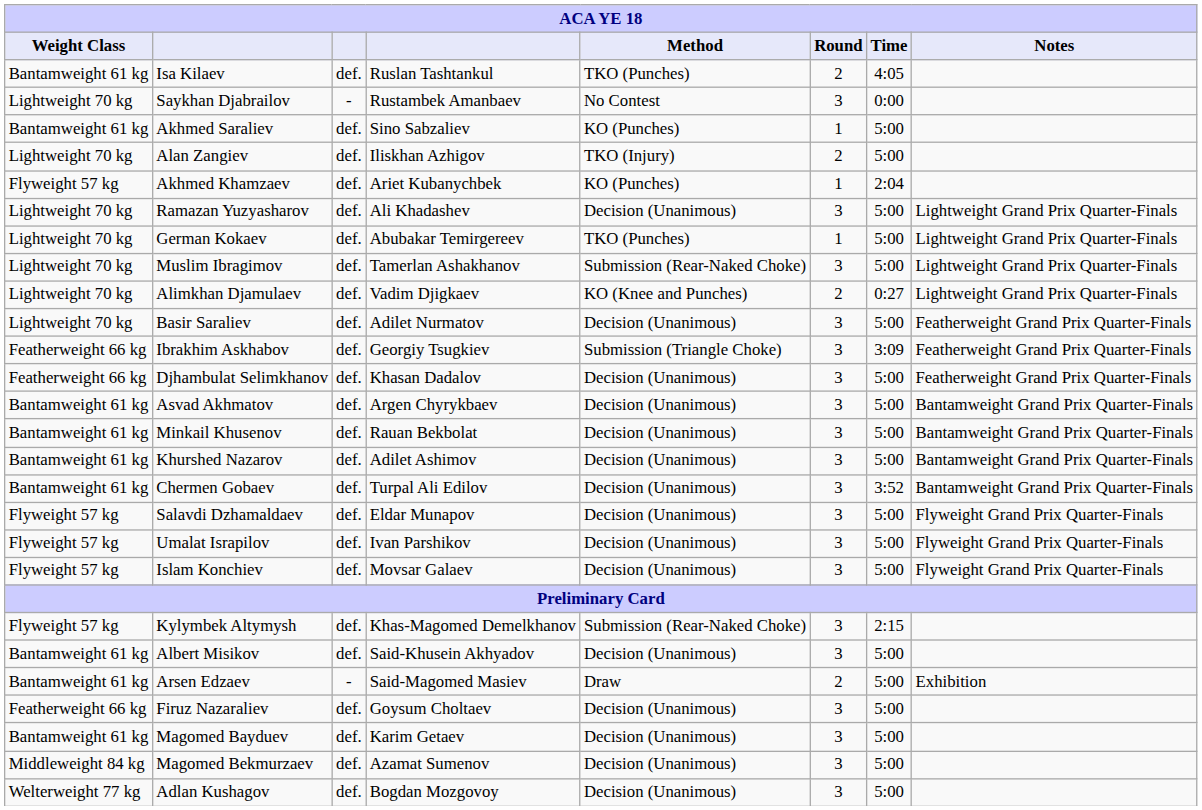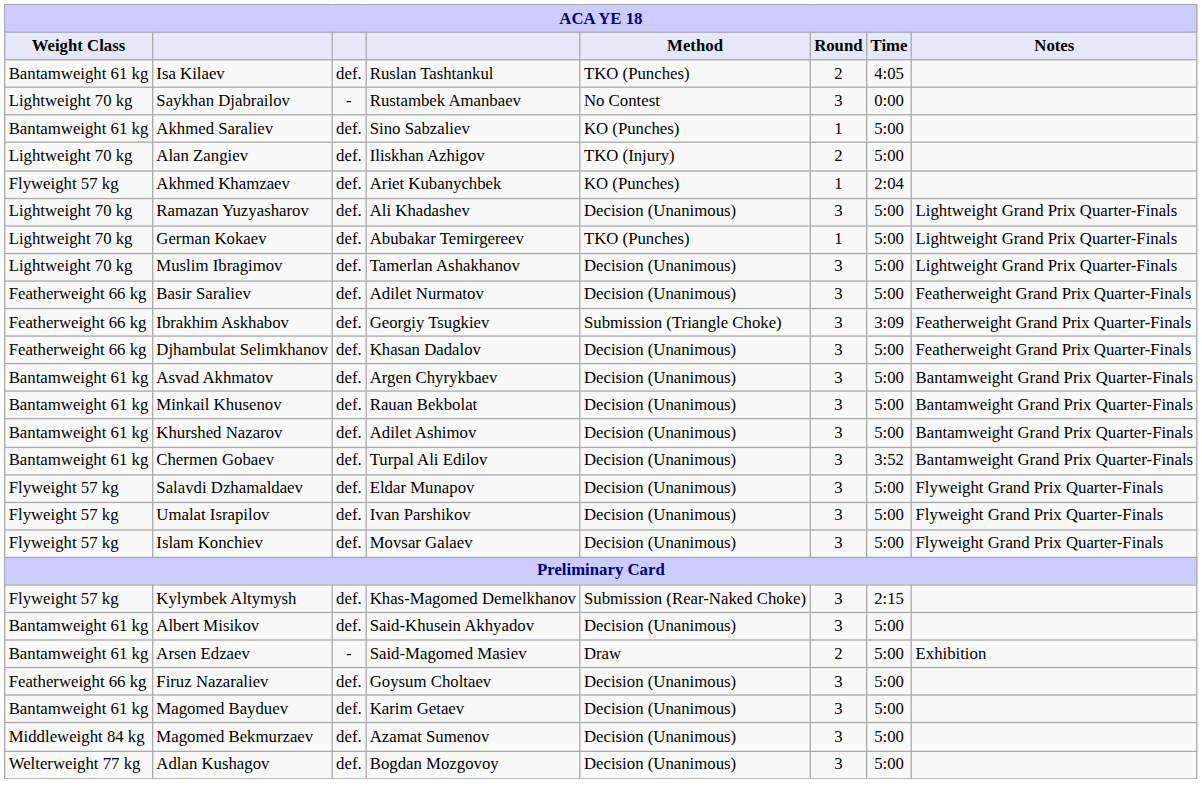Muslim Ibragimov | Method: Submission (Rear-Naked Choke) -> Decision (Unanimous)
- row: Lightweight 70 kg | Alimkhan Djamulaev | def. | Vadim Djigkaev | KO (Knee and Punches) | 2 | 0:27 | Lightweight Grand Prix Quarter-Finals
Basir Saraliev | Weight Class: Lightweight 70 kg -> Featherweight 66 kg
